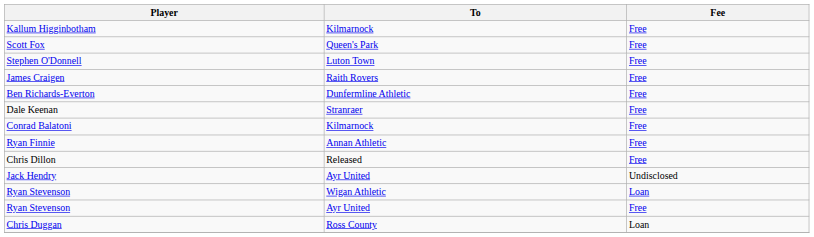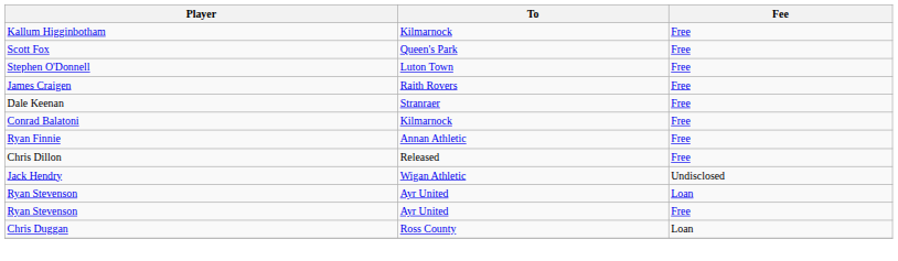- row: Ben Richards-Everton | Dunfermline Athletic | Free
Jack Hendry | To: Ayr United -> Wigan Athletic
Ryan Stevenson / Loan | To: Wigan Athletic -> Ayr United
